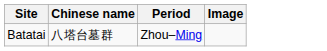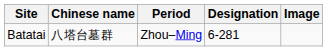+ column: Designation | 6-281
